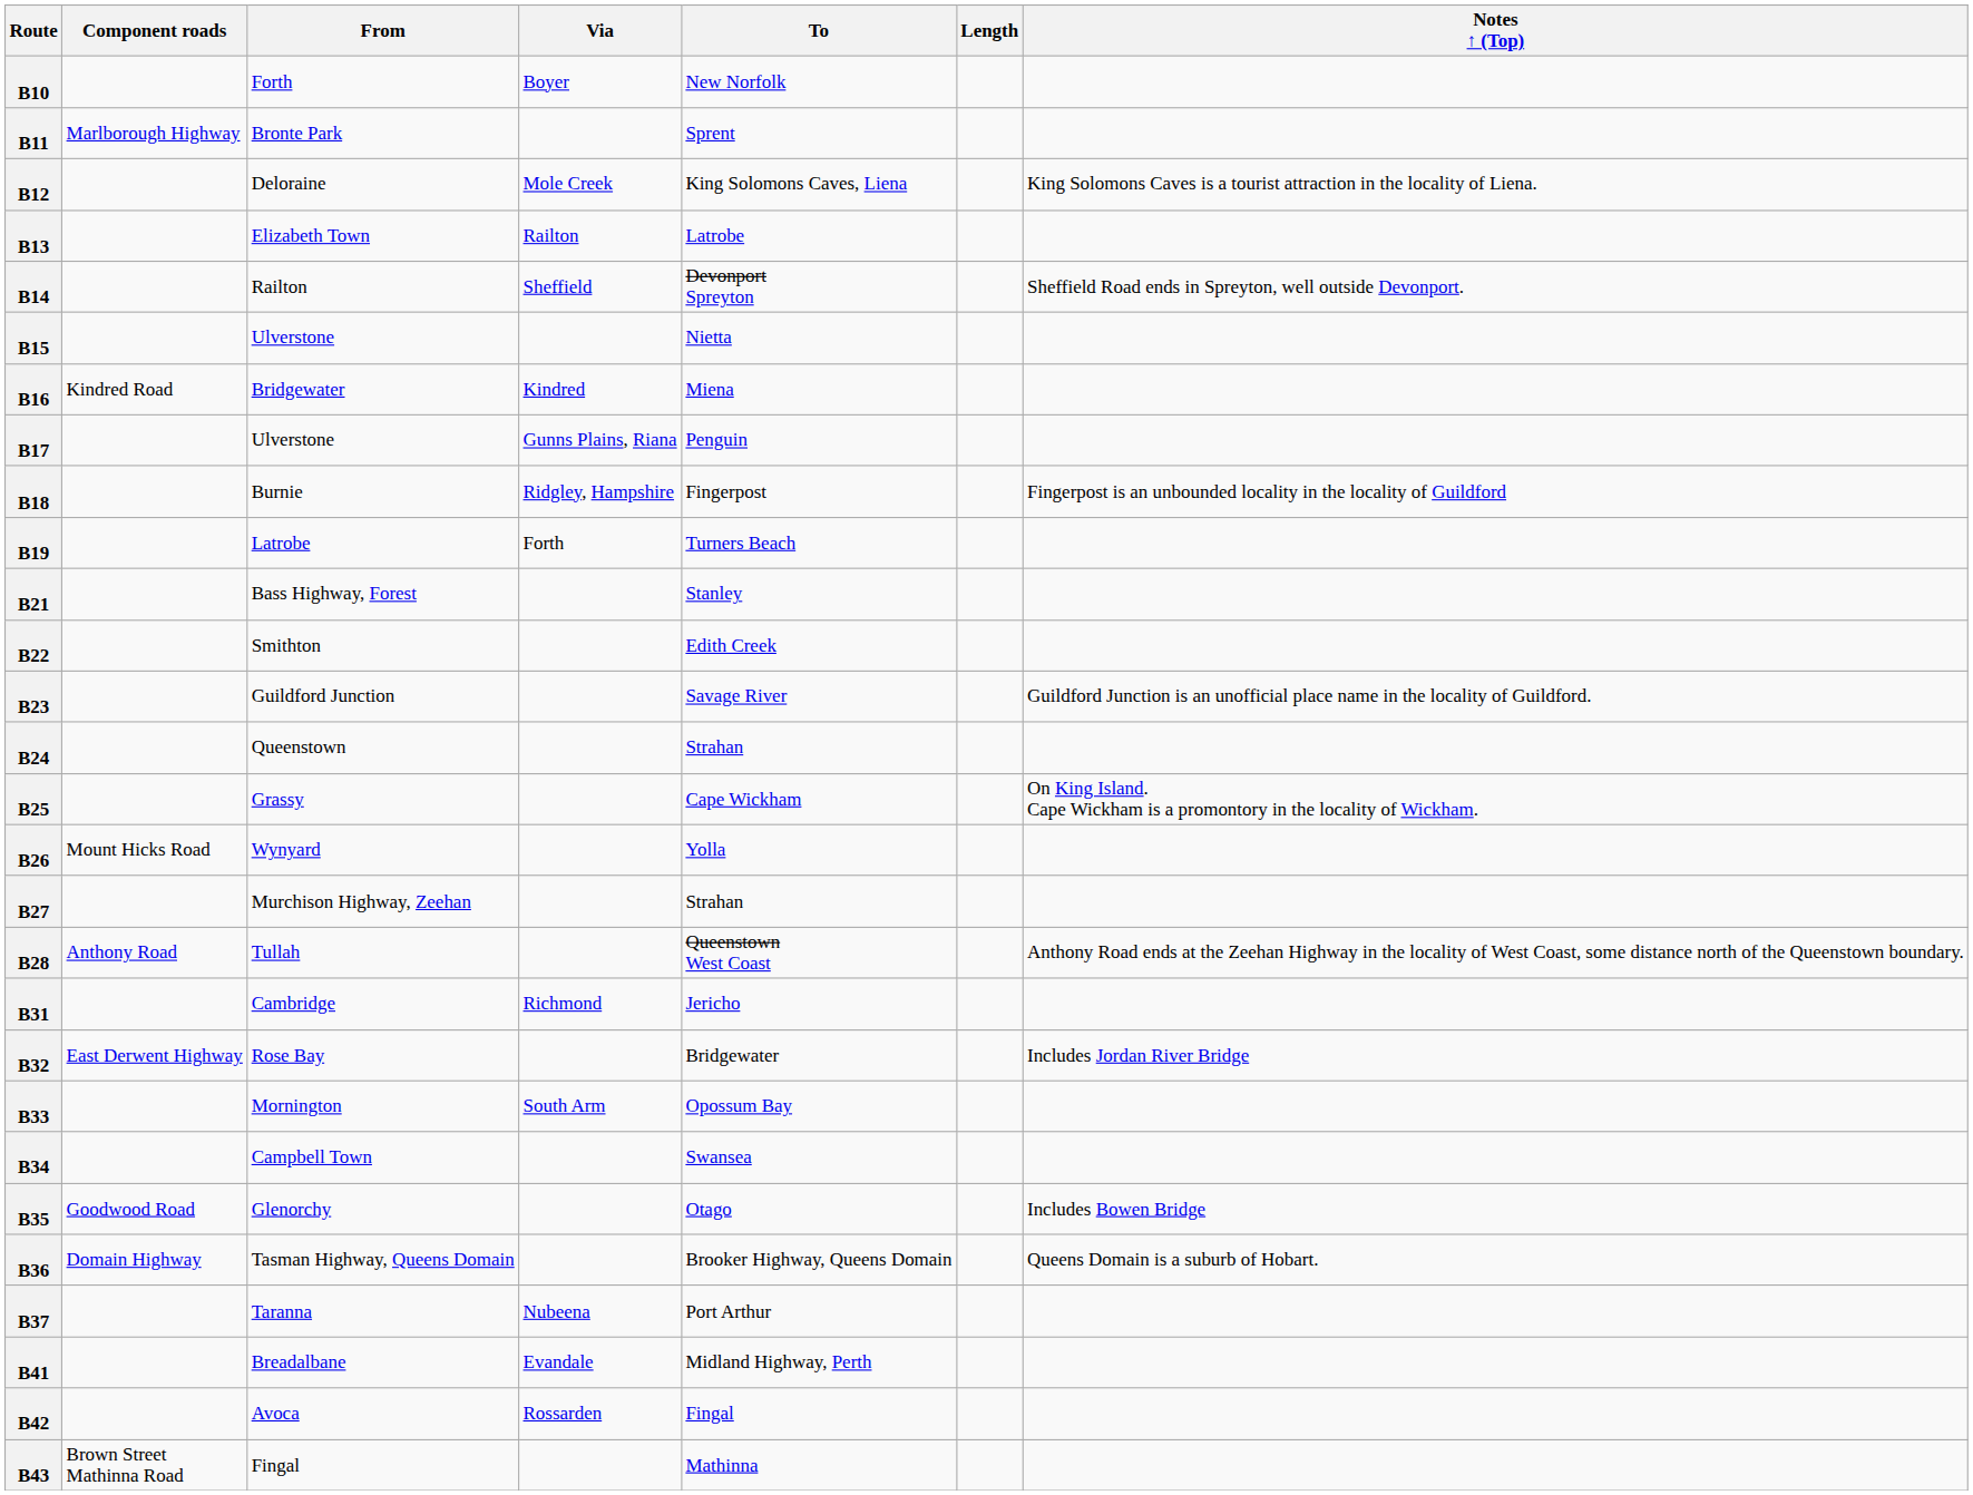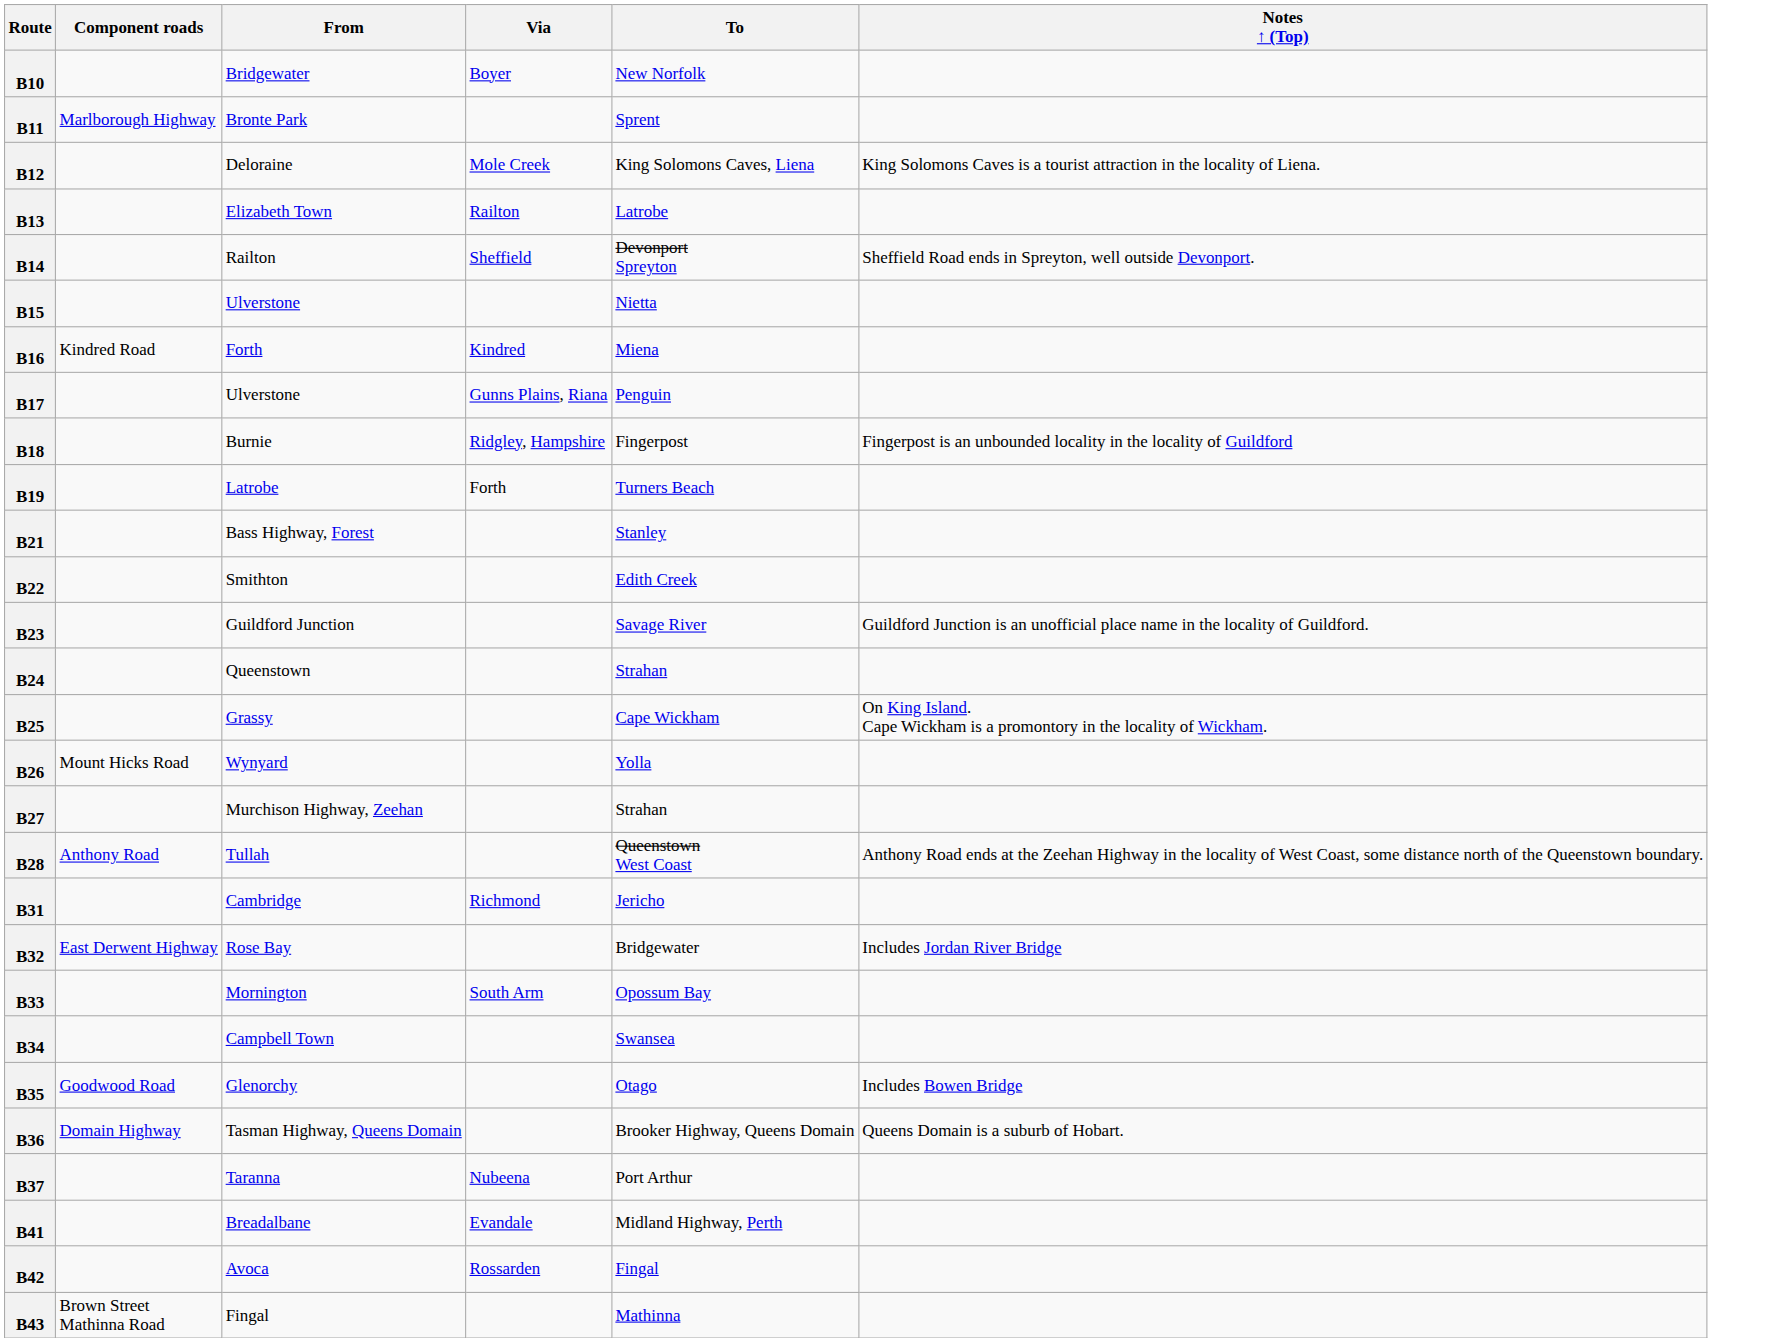- column: Length
B10 | From: Forth -> Bridgewater
B16 | From: Bridgewater -> Forth
